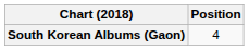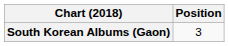South Korean Albums (Gaon) | Position: 4 -> 3
